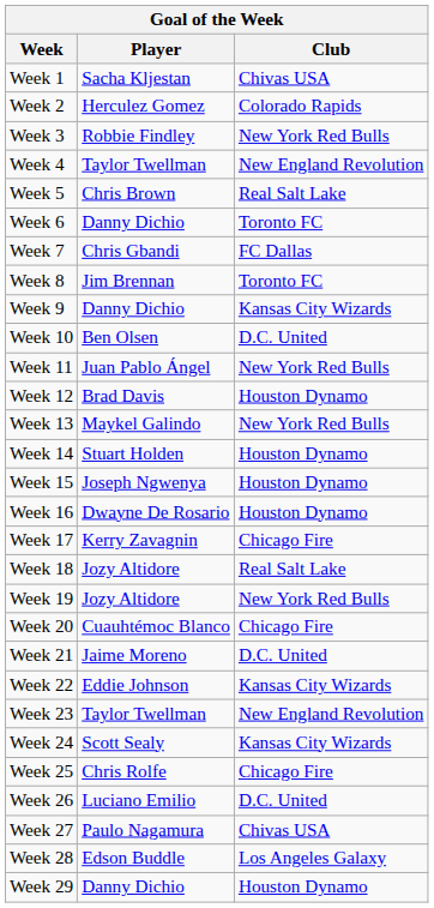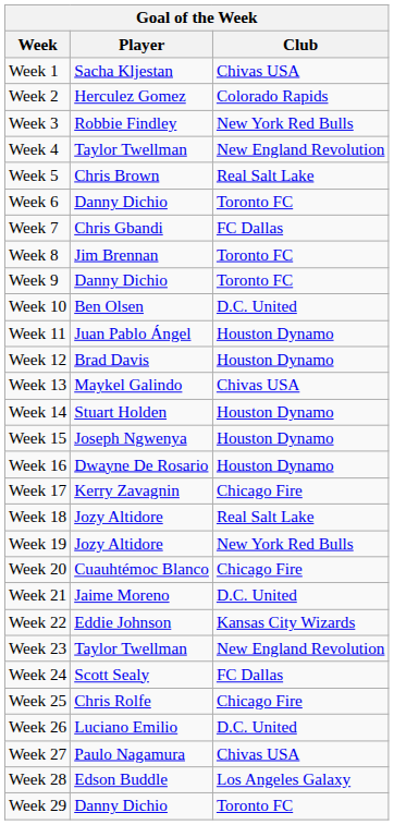Week 9 | Club: Kansas City Wizards -> Toronto FC
Week 11 | Club: New York Red Bulls -> Houston Dynamo
Week 13 | Club: New York Red Bulls -> Chivas USA
Week 24 | Club: Kansas City Wizards -> FC Dallas
Week 29 | Club: Houston Dynamo -> Toronto FC
